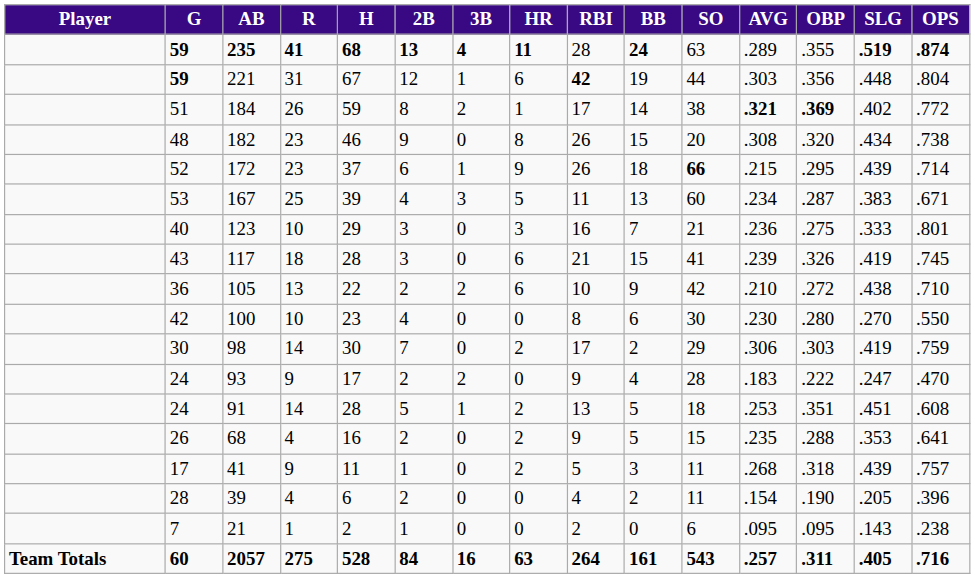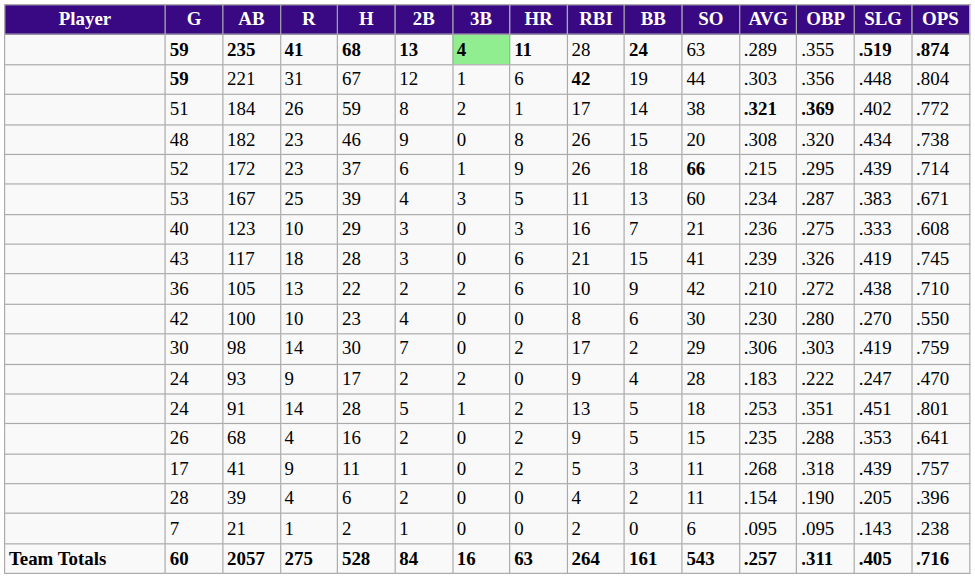235 | 3B: no background -> lightgreen background
123 | OPS: .801 -> .608
91 | OPS: .608 -> .801
